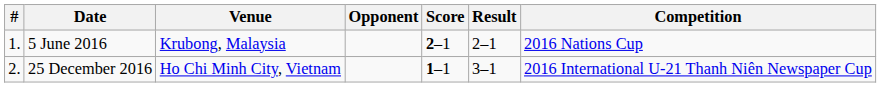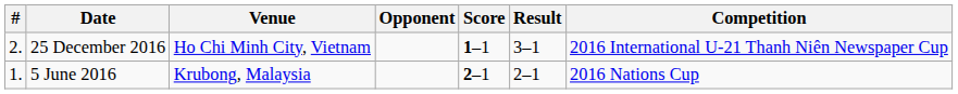rows swapped: 5 June 2016 <-> 25 December 2016
